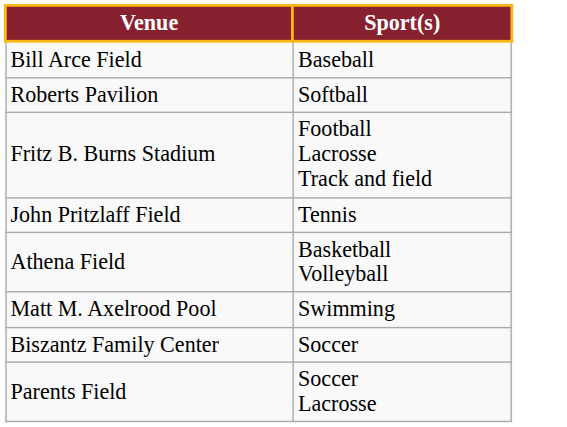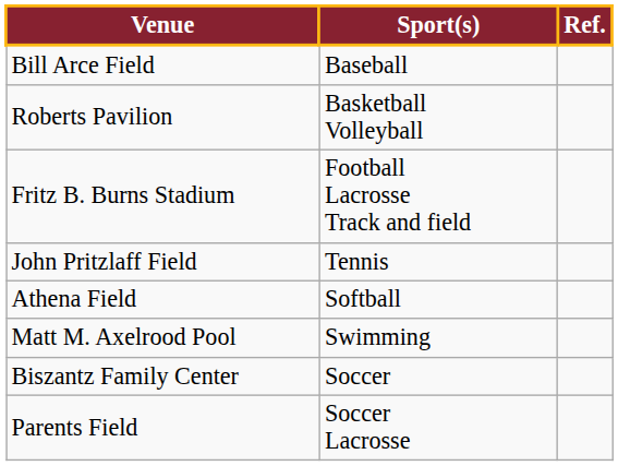+ column: Ref.
Roberts Pavilion | Sport(s): Softball -> Basketball Volleyball
Athena Field | Sport(s): Basketball Volleyball -> Softball
